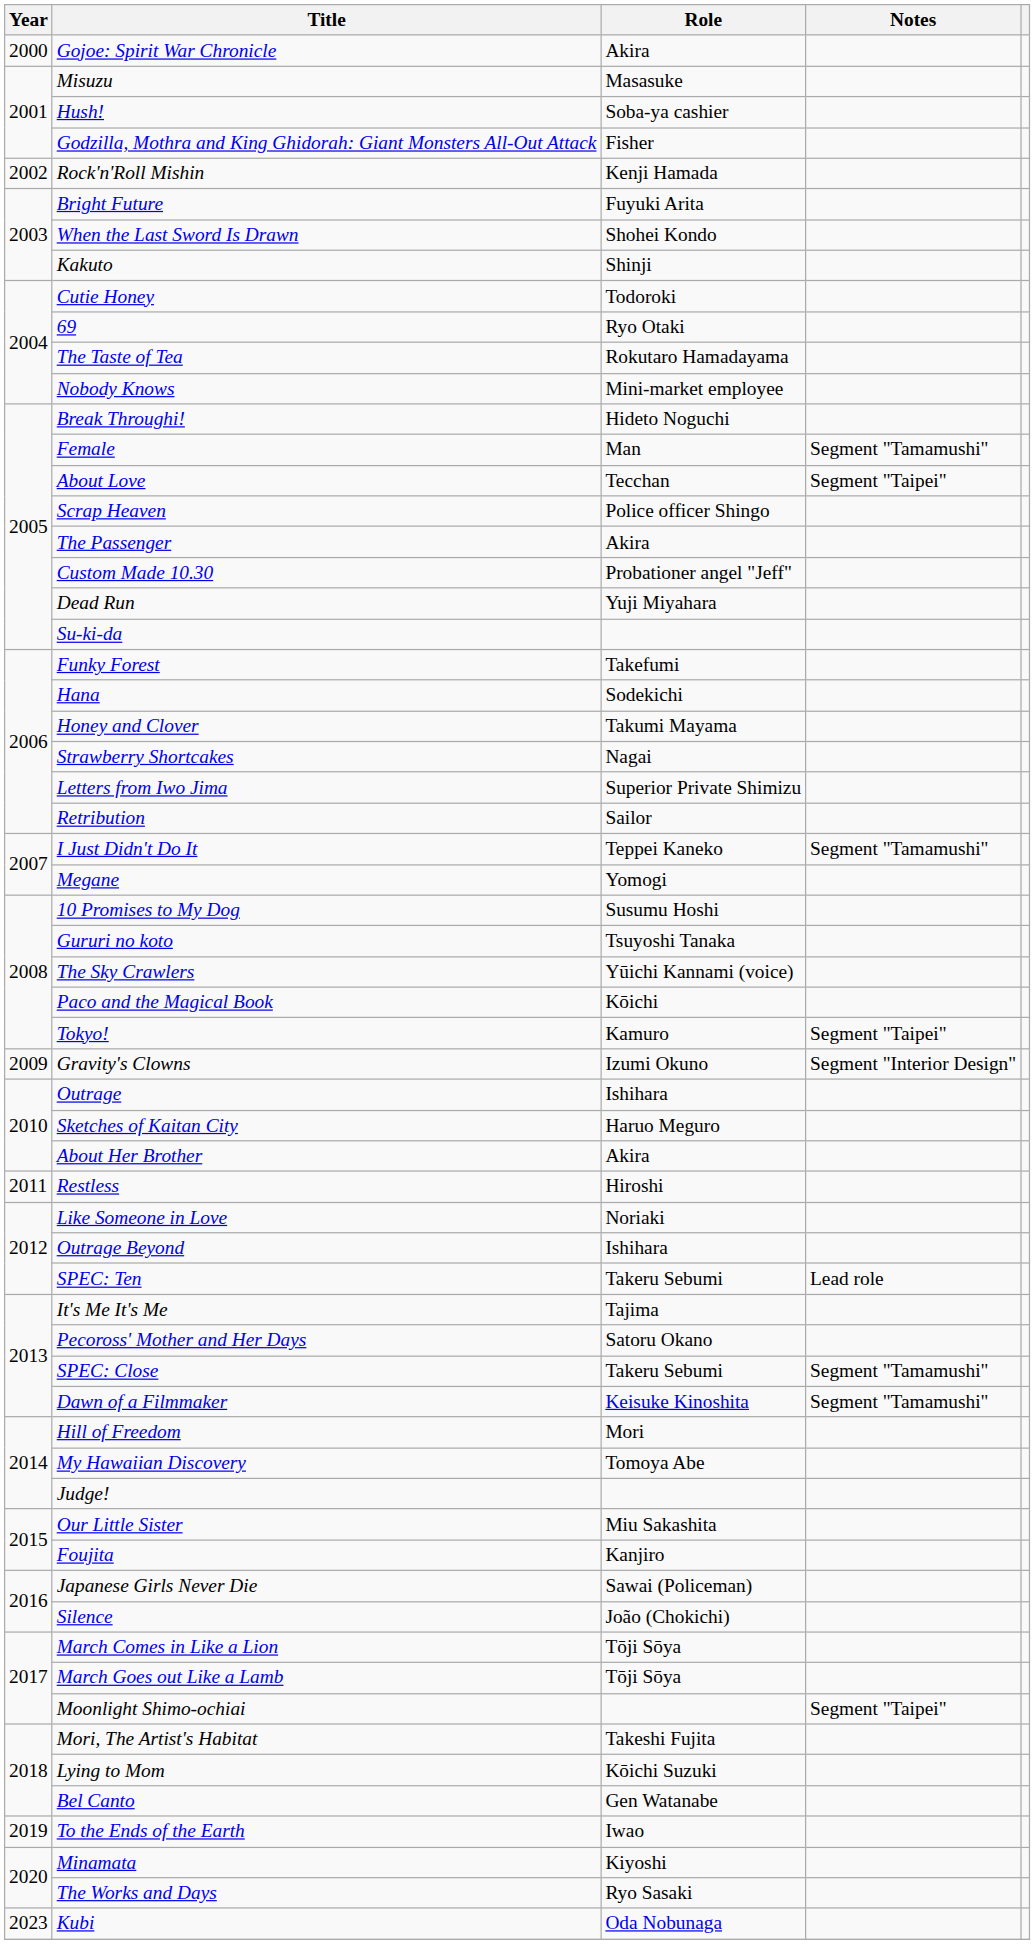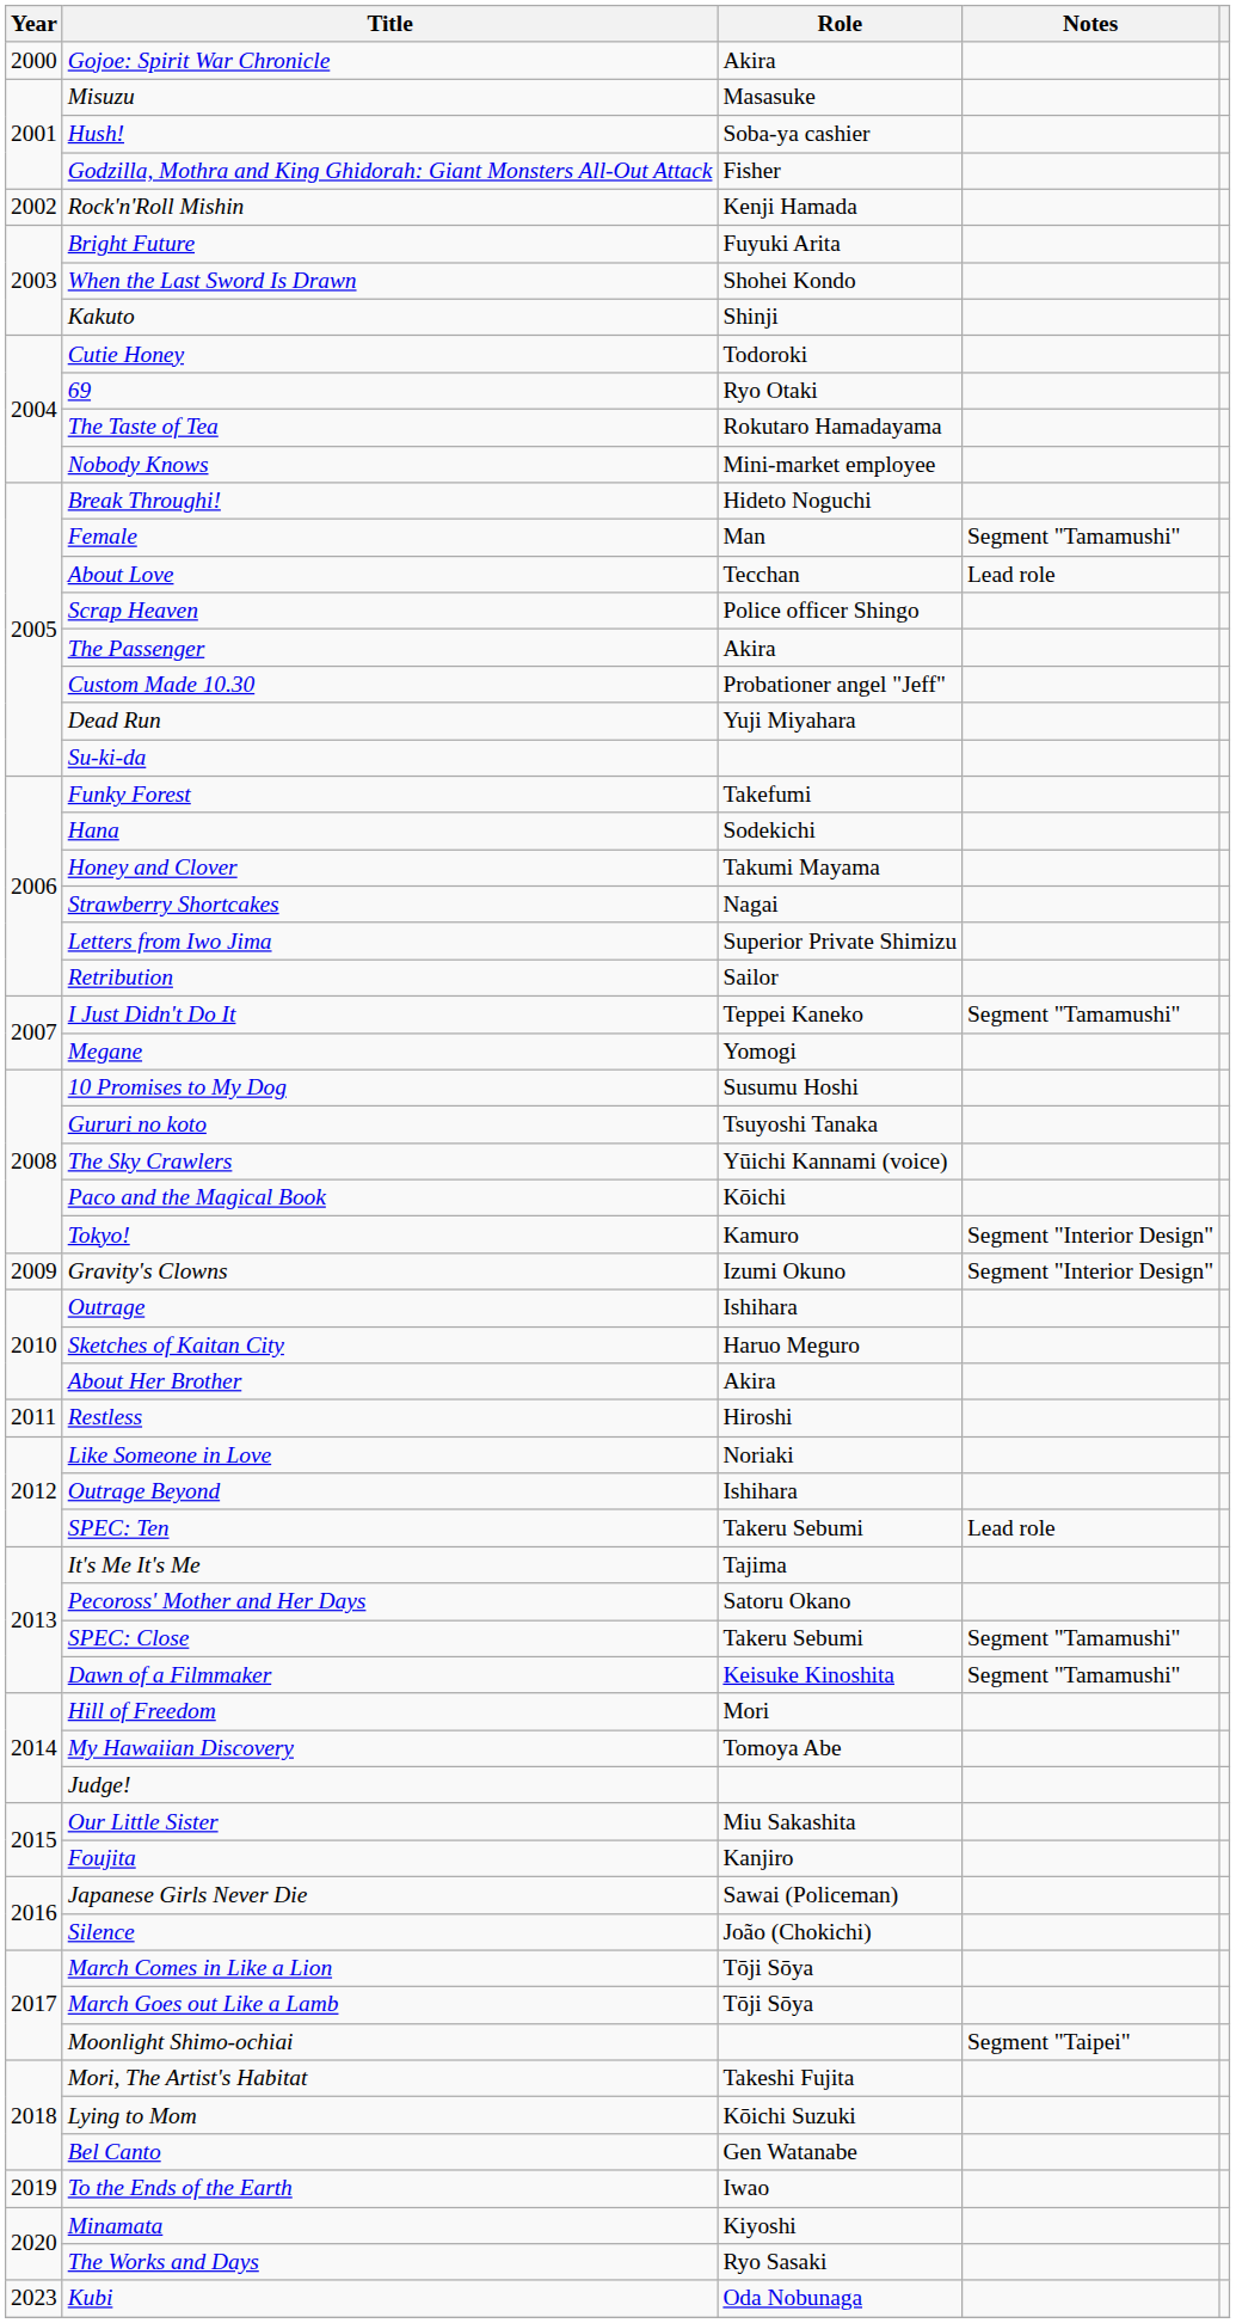About Love | Notes: Segment "Taipei" -> Lead role
Tokyo! | Notes: Segment "Taipei" -> Segment "Interior Design"
